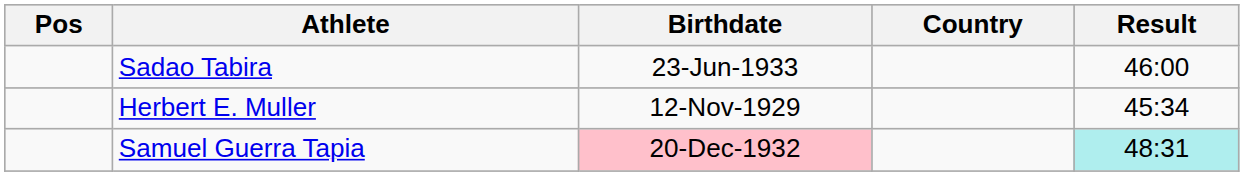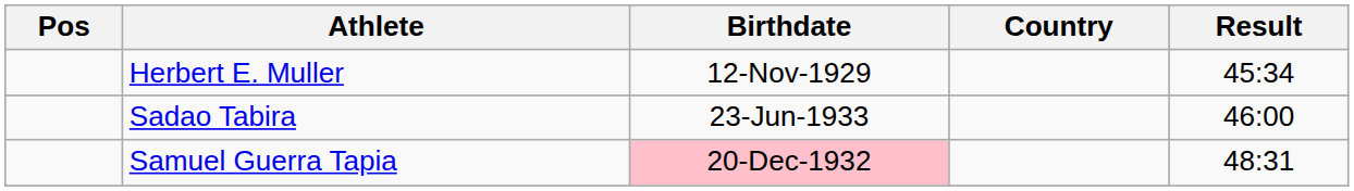rows swapped: Herbert E. Muller <-> Sadao Tabira
Samuel Guerra Tapia | Result: paleturquoise background -> no background
